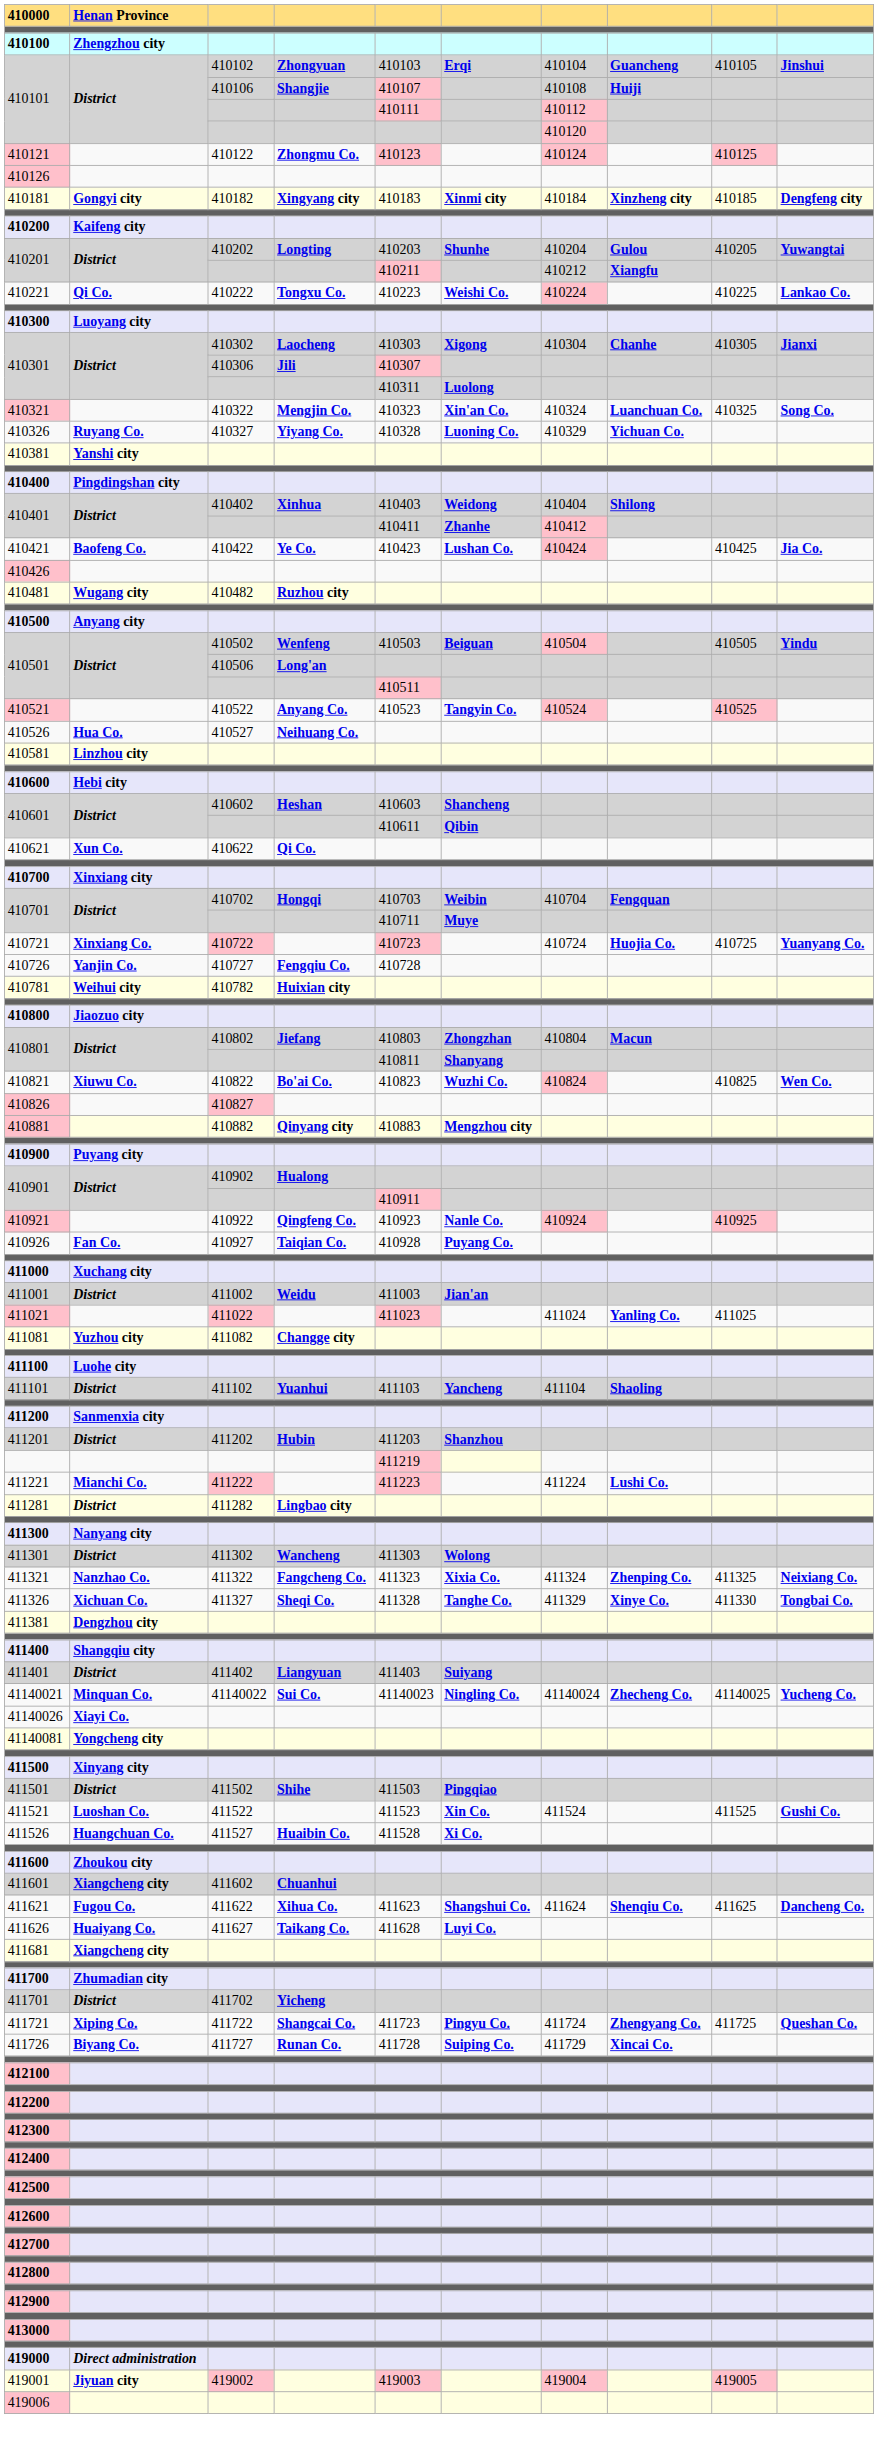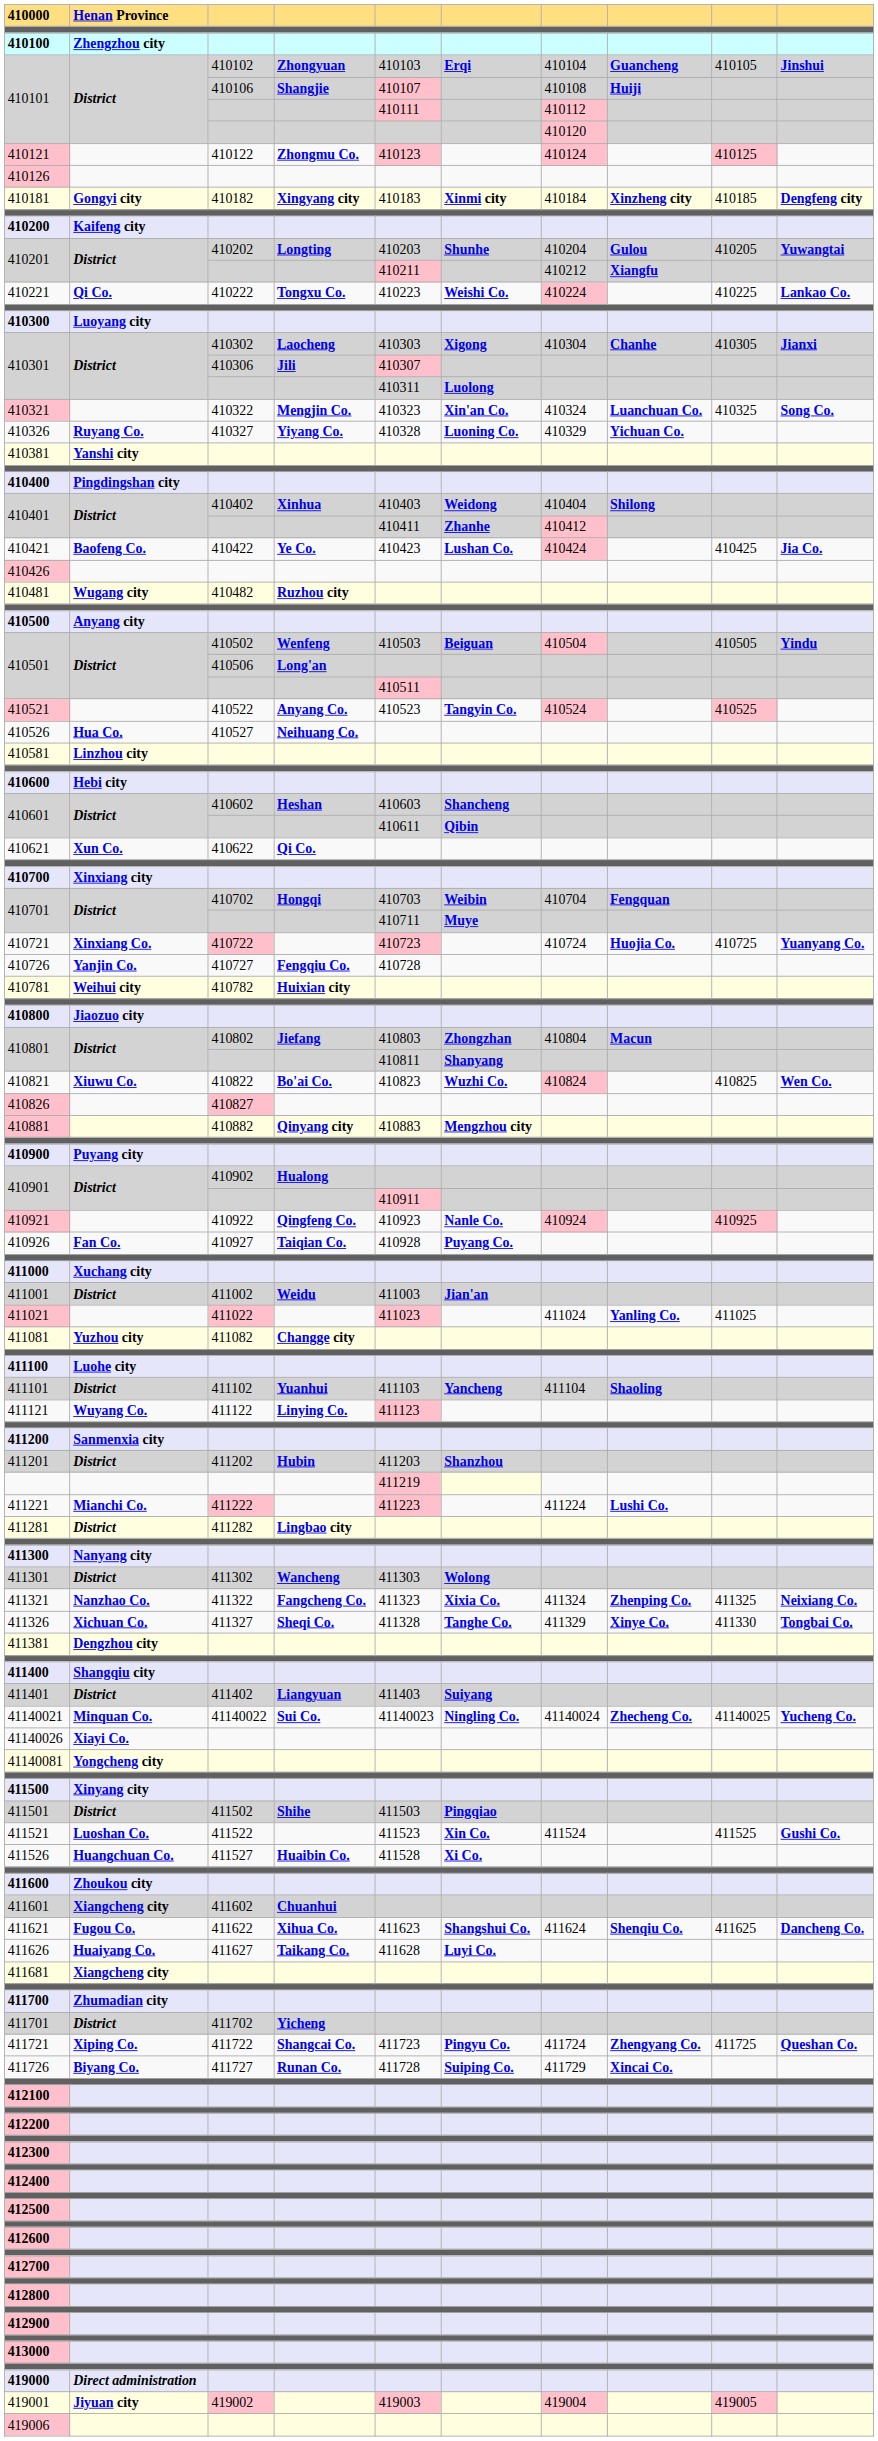+ row: 411121 | Wuyang Co. | 411122 | Linying Co. | 411123
